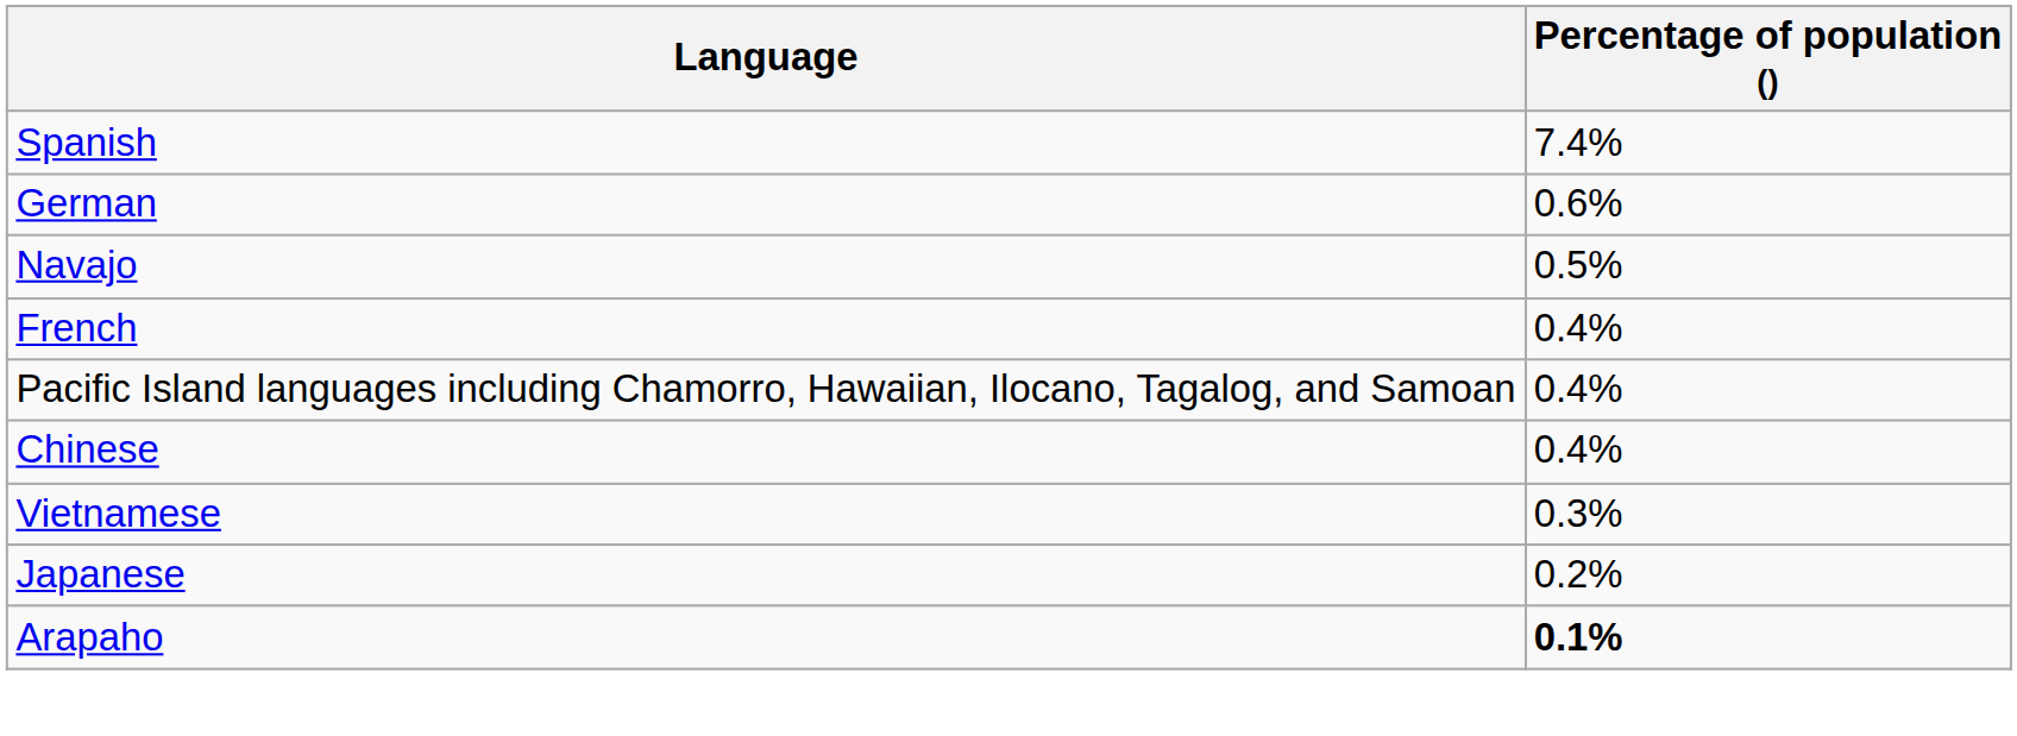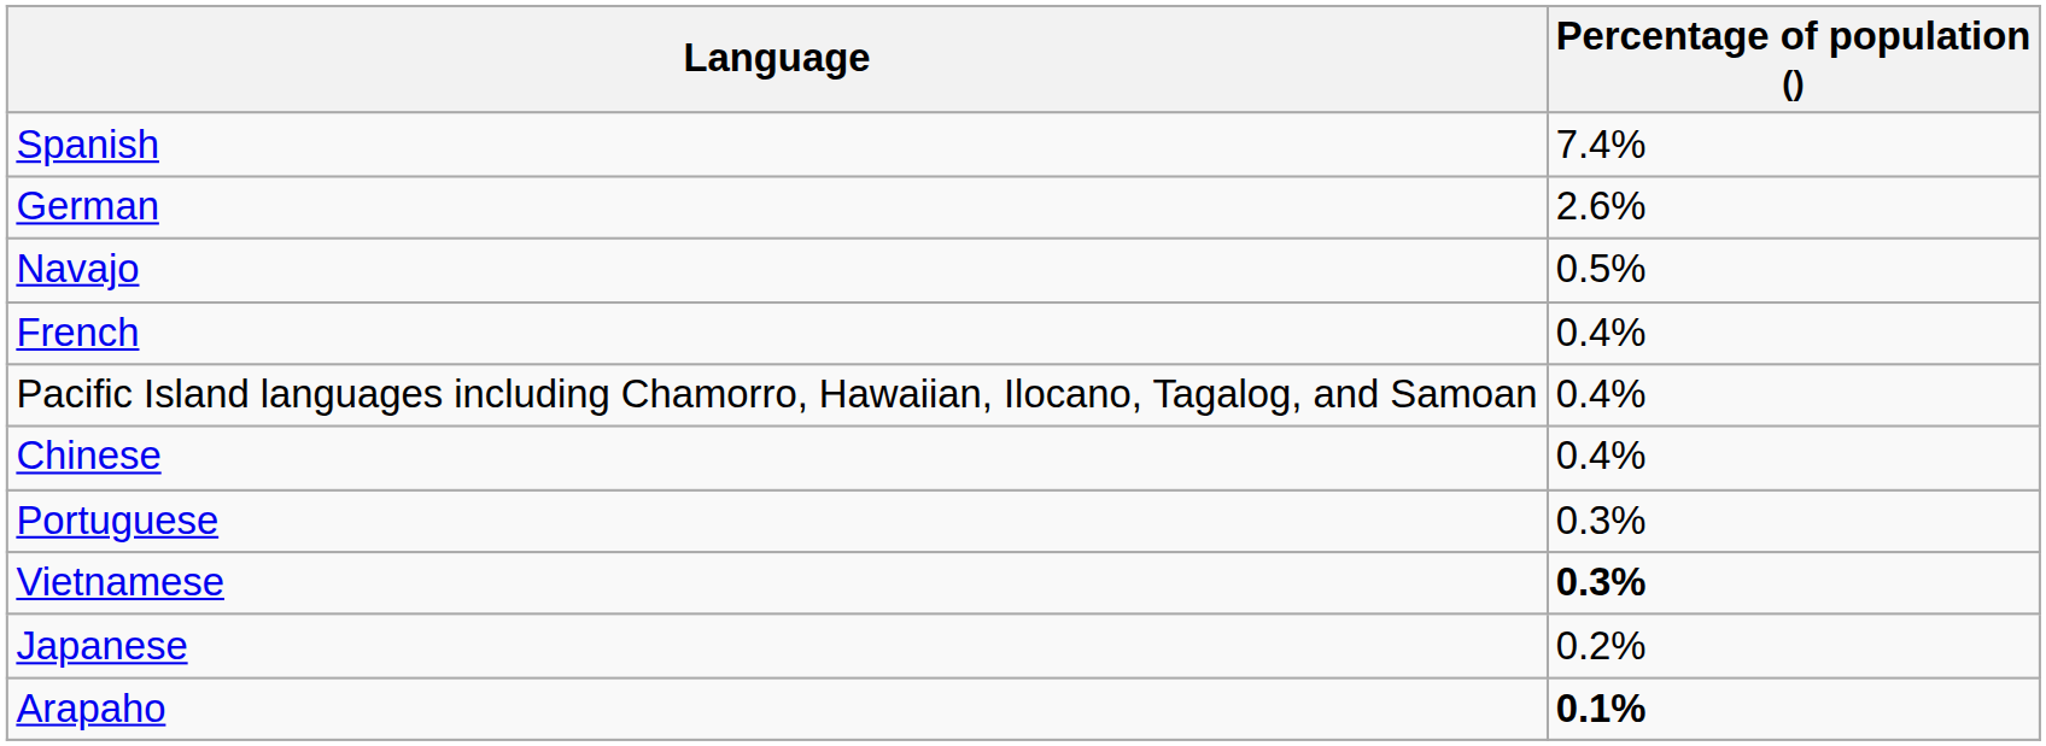German | Percentage of population (): 0.6% -> 2.6%
+ row: Portuguese | 0.3%
Vietnamese | Percentage of population (): normal -> bold
